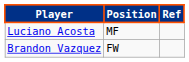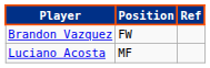rows swapped: Luciano Acosta <-> Brandon Vazquez
